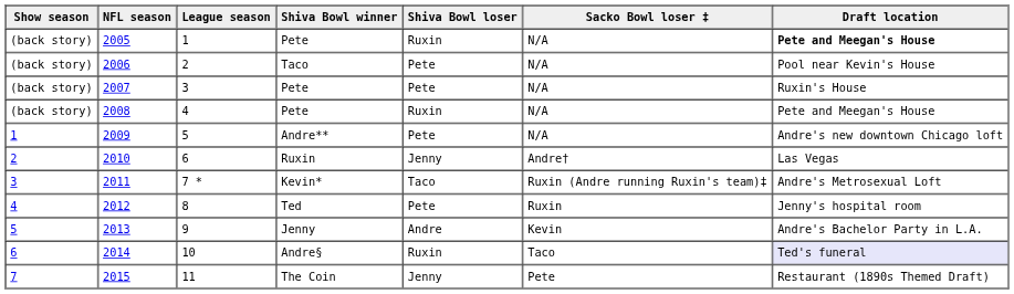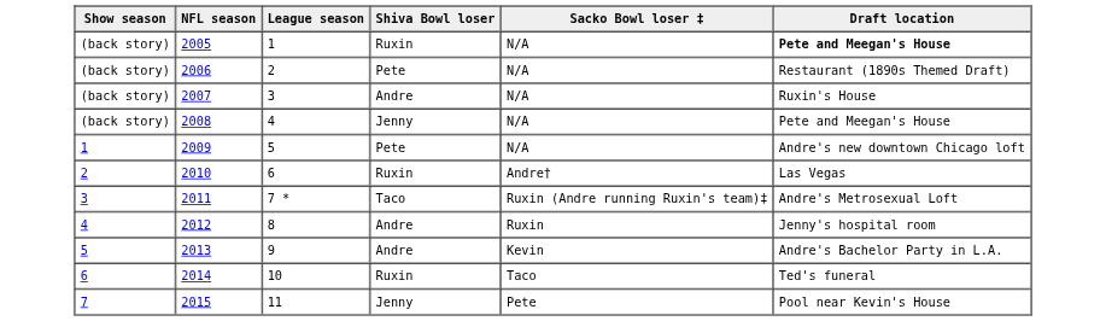- column: Shiva Bowl winner | Pete | Taco | Pete | Pete | Andre** | Ruxin | Kevin* | Ted | Jenny | Andre§ | The Coin
2006 | Draft location: Pool near Kevin's House -> Restaurant (1890s Themed Draft)
2007 | Shiva Bowl loser: Pete -> Andre
2008 | Shiva Bowl loser: Ruxin -> Jenny
2010 | Shiva Bowl loser: Jenny -> Ruxin
2012 | Shiva Bowl loser: Pete -> Andre
2014 | Draft location: lavender background -> no background
2015 | Draft location: Restaurant (1890s Themed Draft) -> Pool near Kevin's House
